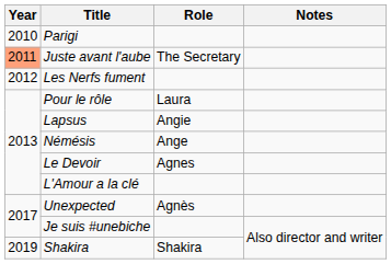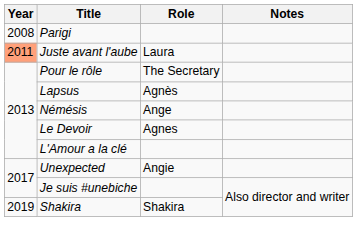Parigi | Year: 2010 -> 2008
Juste avant l'aube | Role: The Secretary -> Laura
- row: 2012 | Les Nerfs fument
Pour le rôle | Role: Laura -> The Secretary
Lapsus | Role: Angie -> Agnès
Unexpected | Role: Agnès -> Angie
